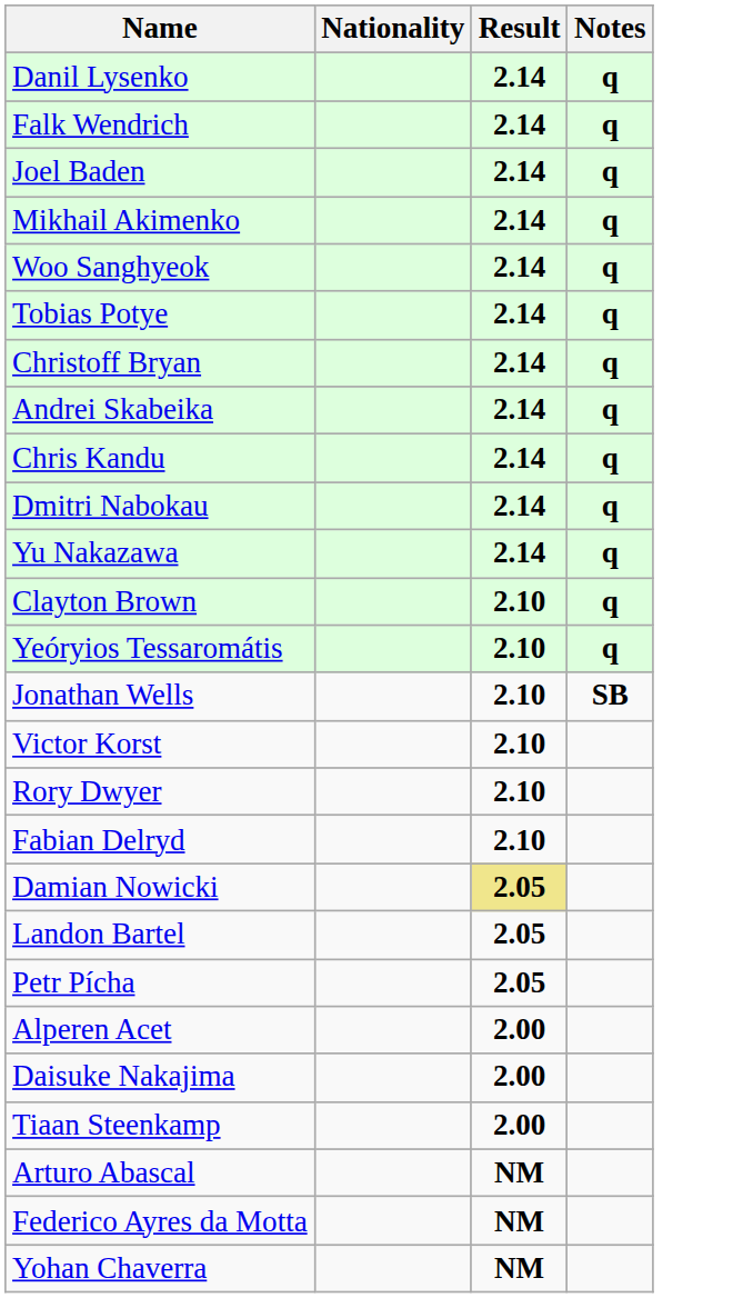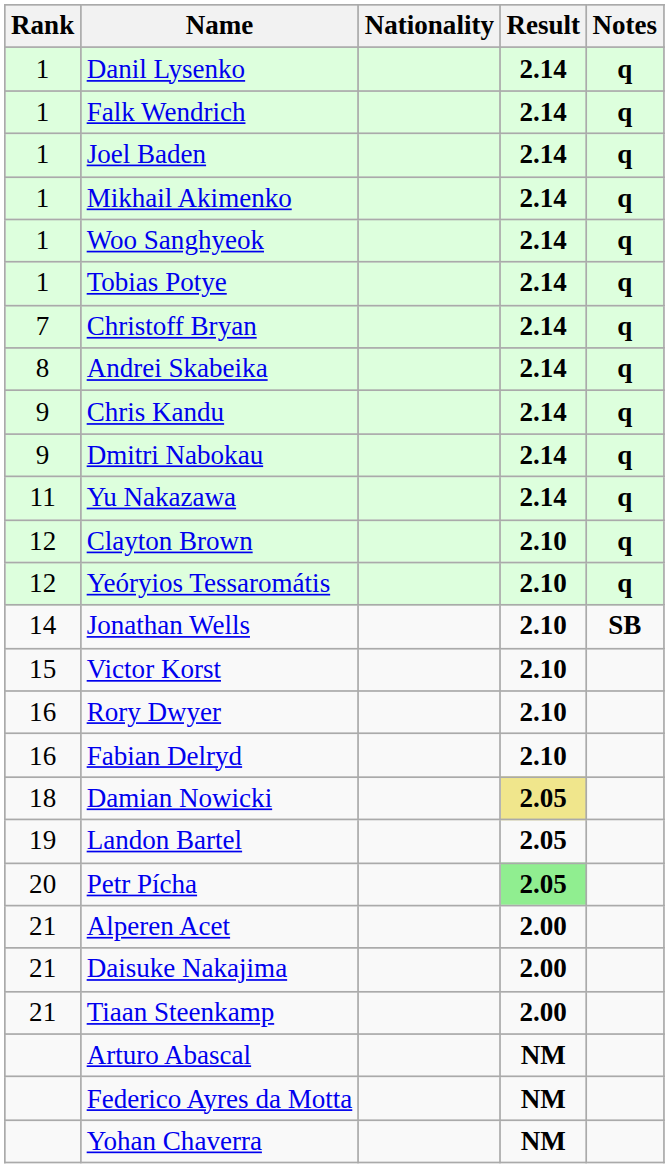+ column: Rank | 1 | 1 | 1 | 1 | 1 | 1 | 7 | 8 | 9 | 9 | 11 | 12 | 12 | 14 | 15 | 16 | 16 | 18 | 19 | 20 | 21 | 21 | 21
Petr Pícha | Result: no background -> lightgreen background
